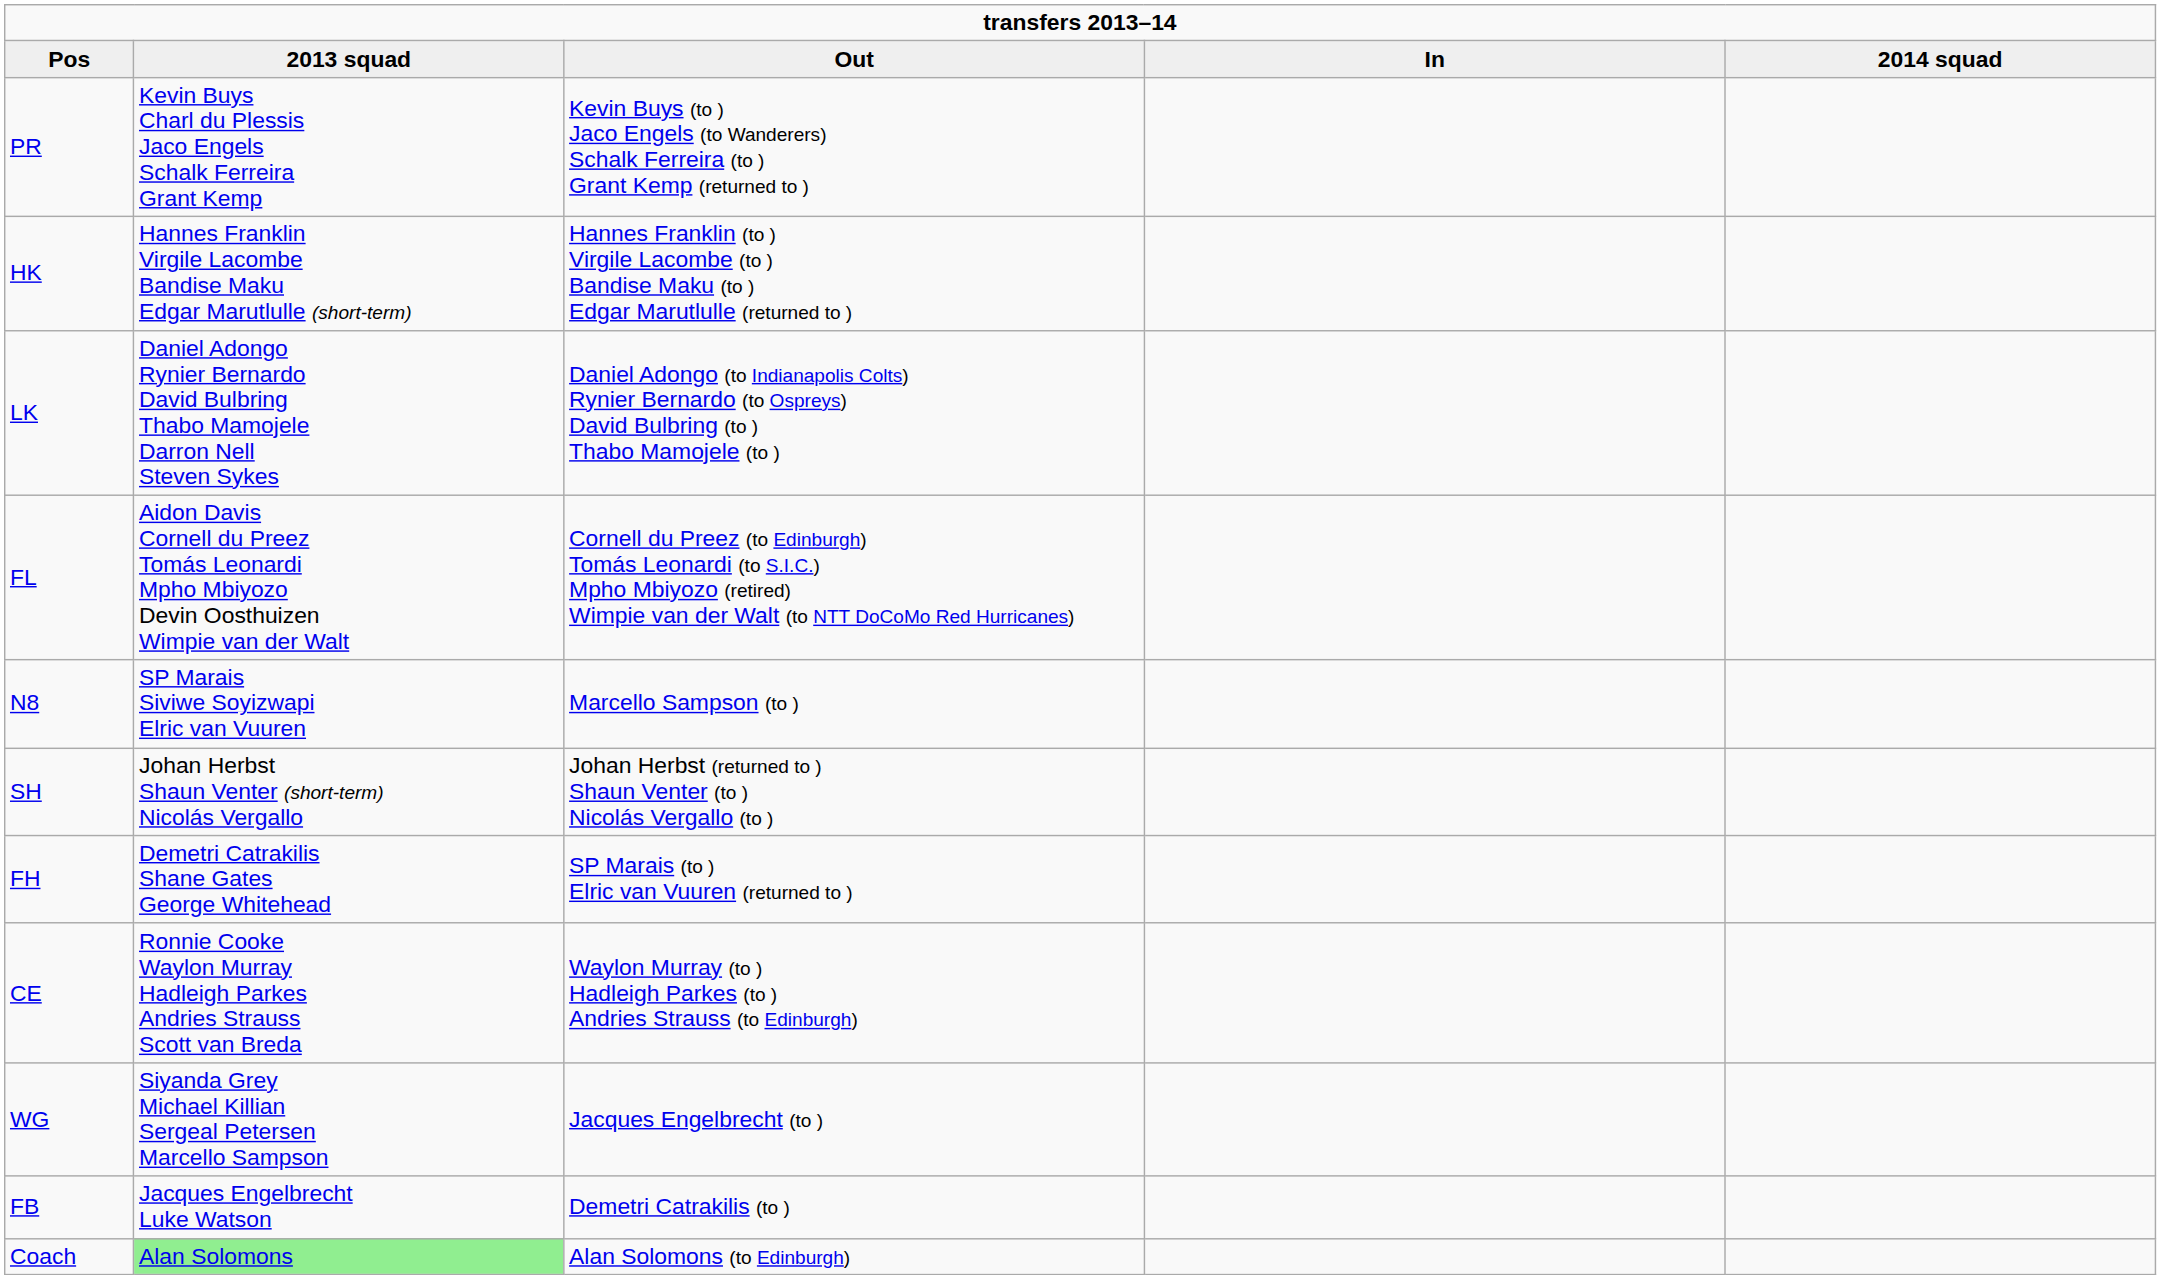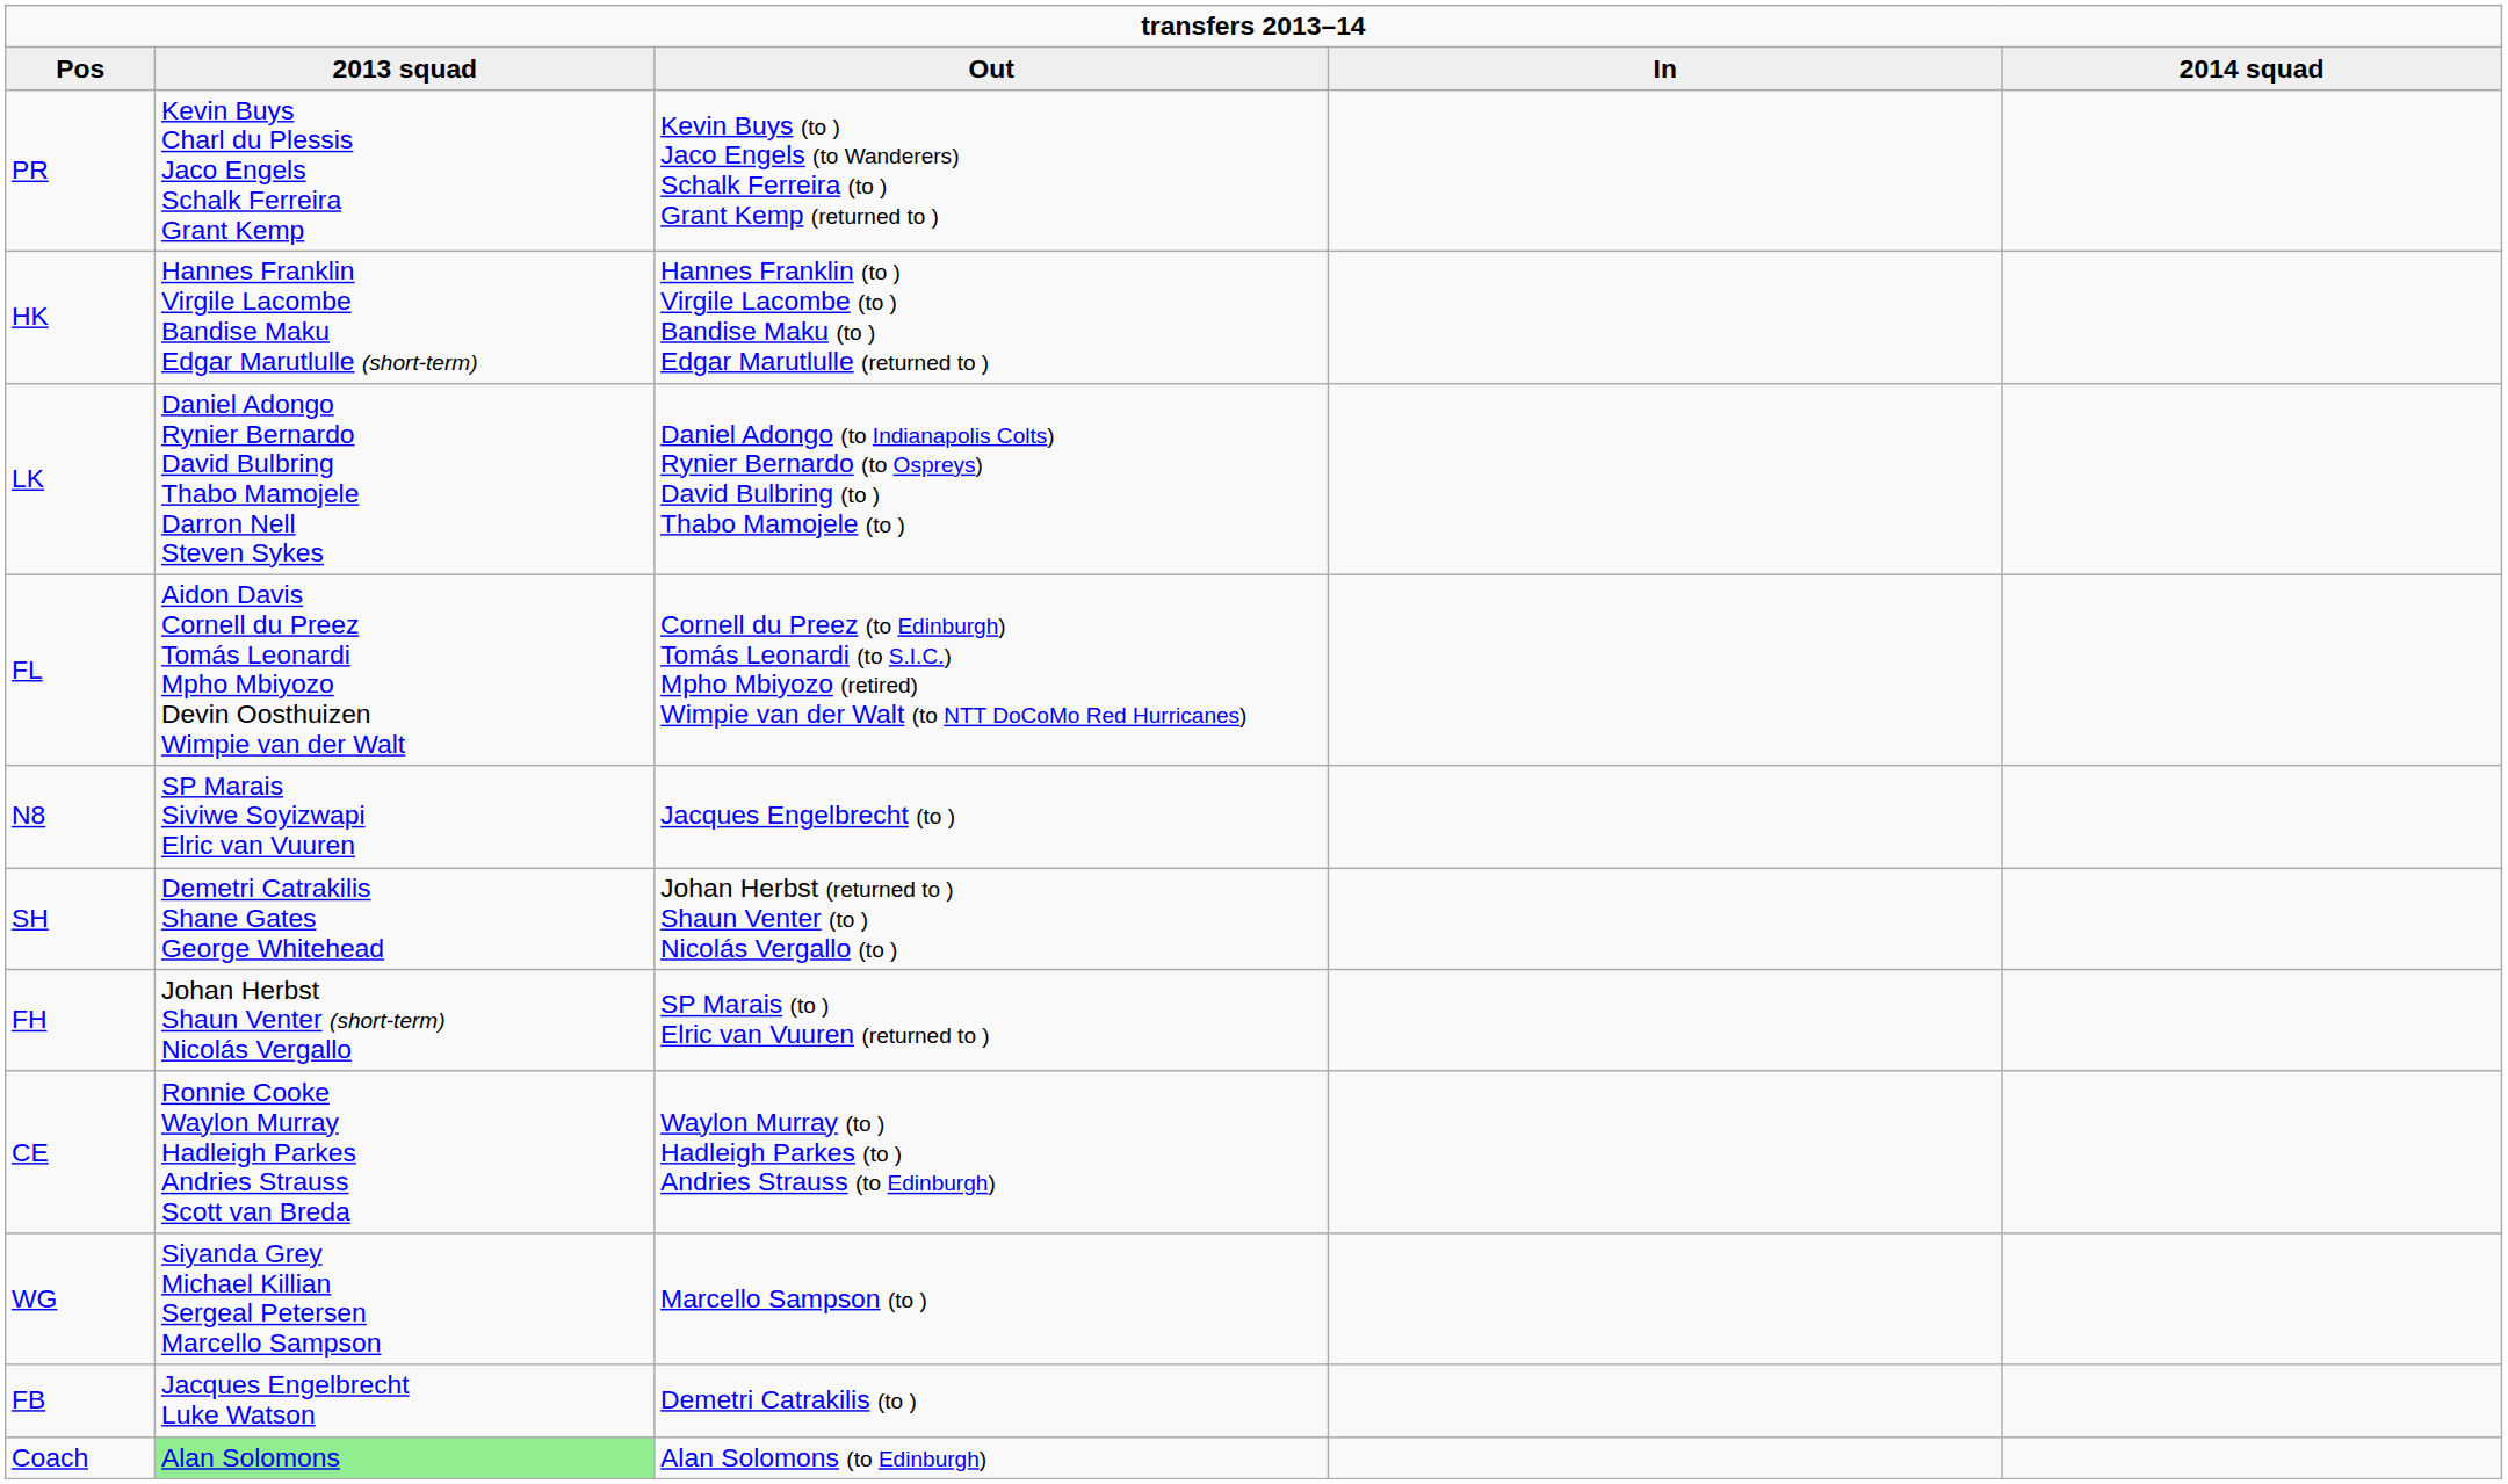N8 | Out: Marcello Sampson (to ) -> Jacques Engelbrecht (to )
SH | 2013 squad: Johan Herbst Shaun Venter (short-term) Nicolás Vergallo -> Demetri Catrakilis Shane Gates George Whitehead
FH | 2013 squad: Demetri Catrakilis Shane Gates George Whitehead -> Johan Herbst Shaun Venter (short-term) Nicolás Vergallo
WG | Out: Jacques Engelbrecht (to ) -> Marcello Sampson (to )
